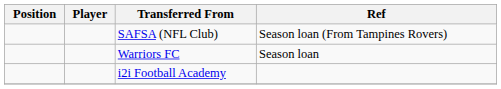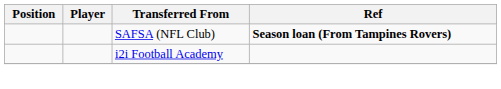SAFSA (NFL Club) | Ref: normal -> bold
- row: Warriors FC | Season loan
